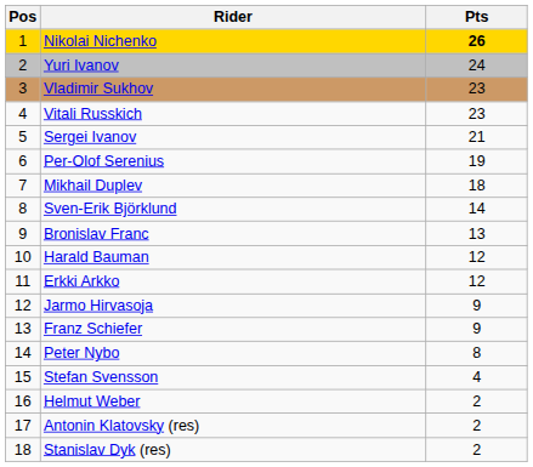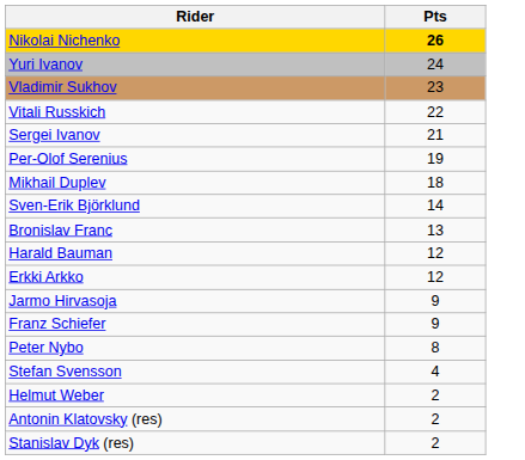- column: Pos | 1 | 2 | 3 | 4 | 5 | 6 | 7 | 8 | 9 | 10 | 11 | 12 | 13 | 14 | 15 | 16 | 17 | 18
Vitali Russkich | Pts: 23 -> 22
